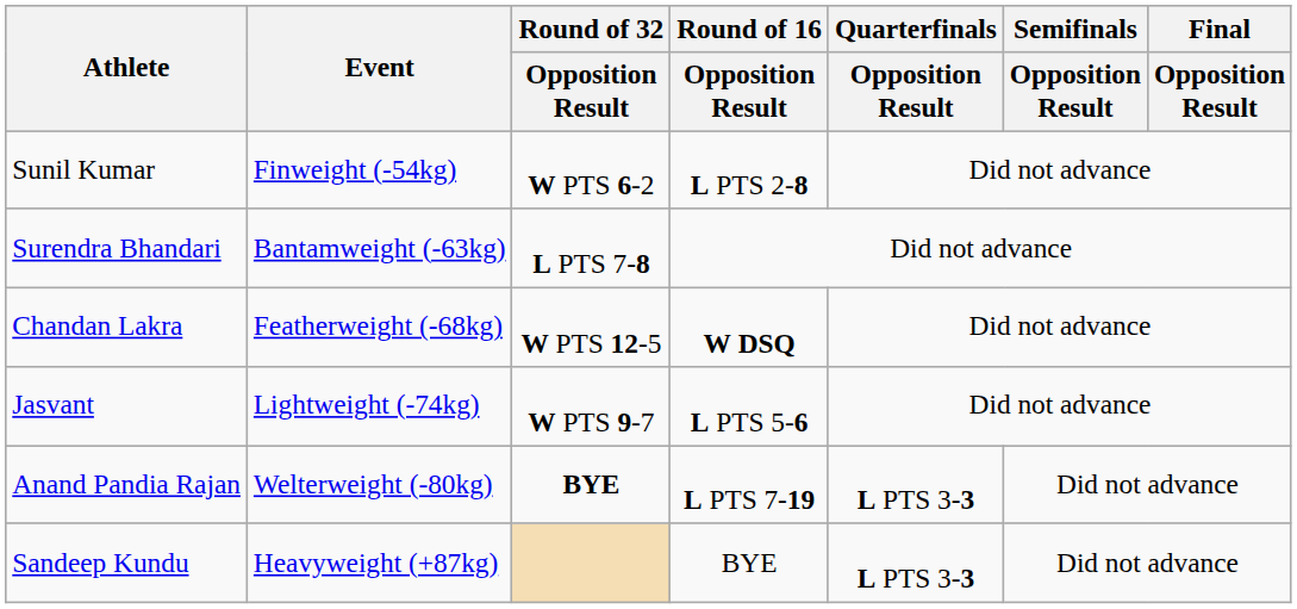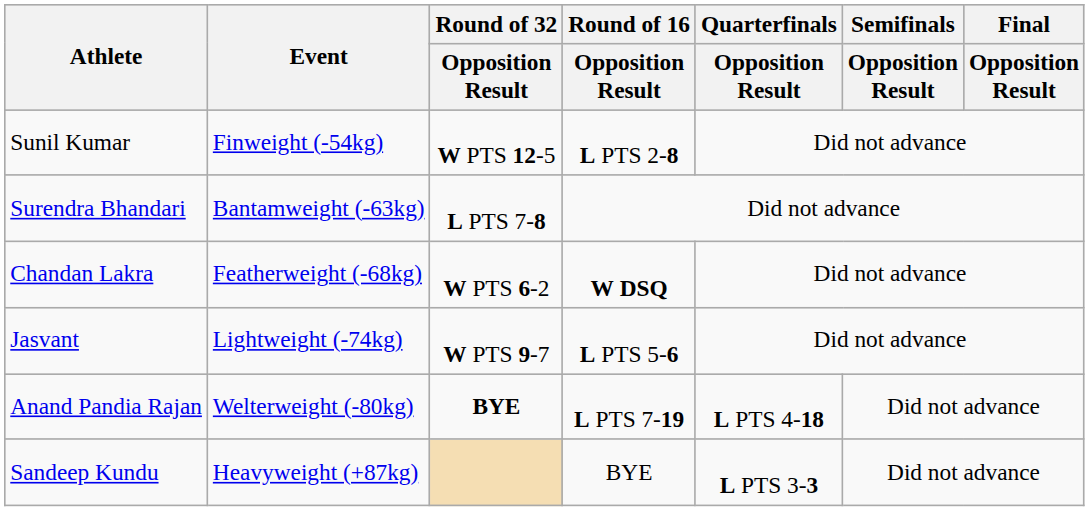Sunil Kumar | Round of 32 / Opposition Result: W PTS 6-2 -> W PTS 12-5
Chandan Lakra | Round of 32 / Opposition Result: W PTS 12-5 -> W PTS 6-2
Anand Pandia Rajan | Quarterfinals / Opposition Result: L PTS 3-3 -> L PTS 4-18
